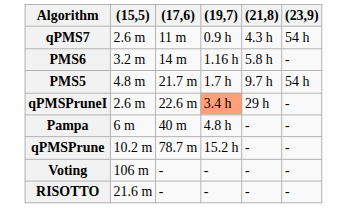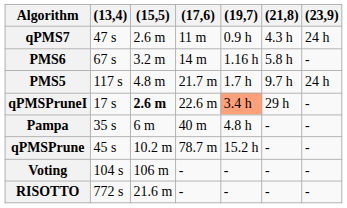+ column: (13,4) | 47 s | 67 s | 117 s | 17 s | 35 s | 45 s | 104 s | 772 s
qPMS7 | (23,9): 54 h -> 24 h
PMS5 | (23,9): 54 h -> 24 h
qPMSPruneI | (15,5): normal -> bold
